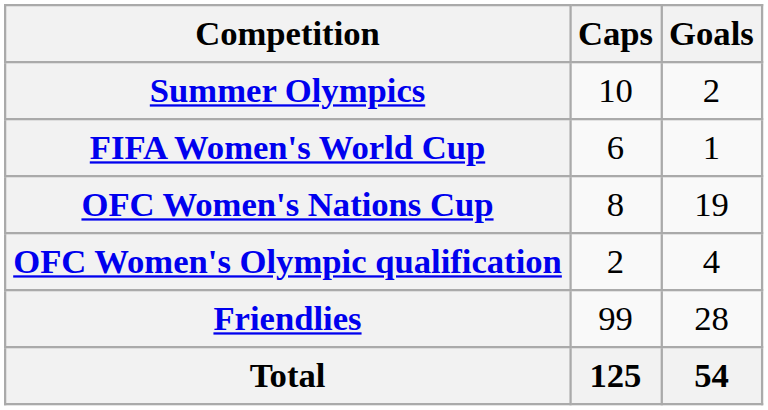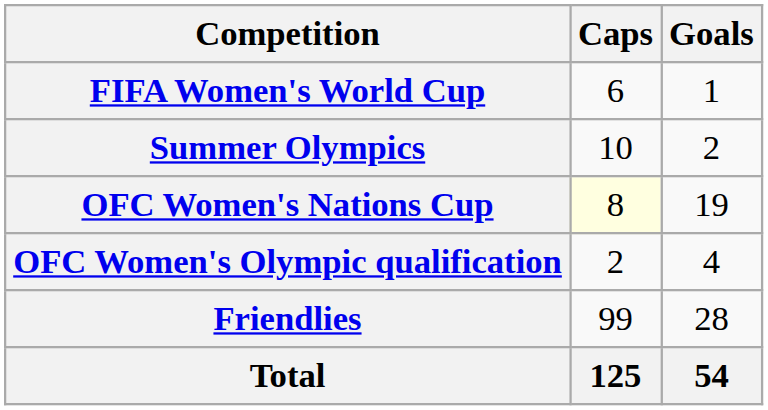rows swapped: FIFA Women's World Cup <-> Summer Olympics
OFC Women's Nations Cup | Caps: no background -> lightyellow background
